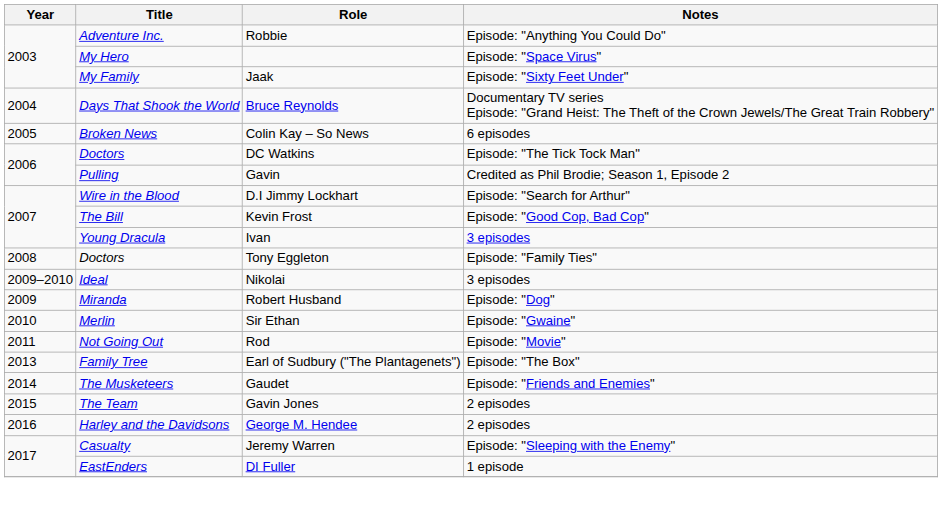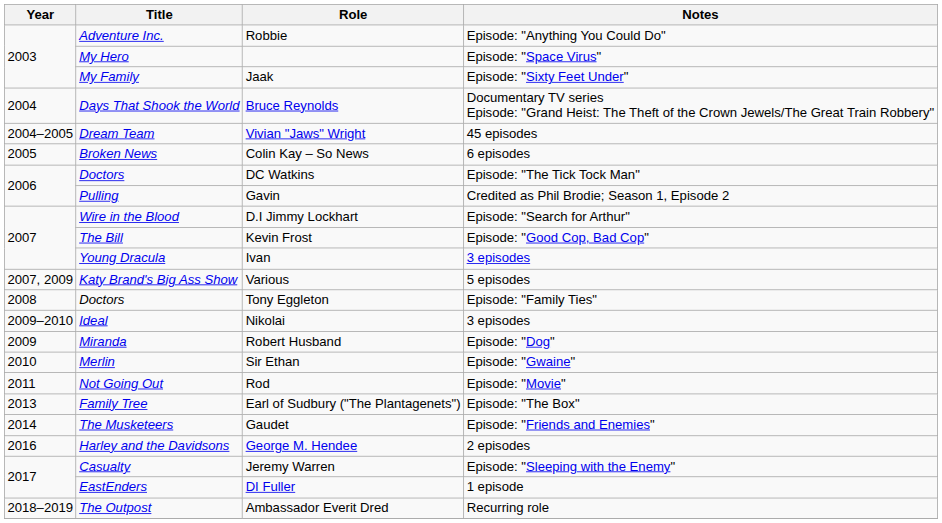+ row: 2004–2005 | Dream Team | Vivian "Jaws" Wright | 45 episodes
+ row: 2007, 2009 | Katy Brand's Big Ass Show | Various | 5 episodes
- row: 2015 | The Team | Gavin Jones | 2 episodes
+ row: 2018–2019 | The Outpost | Ambassador Everit Dred | Recurring role
